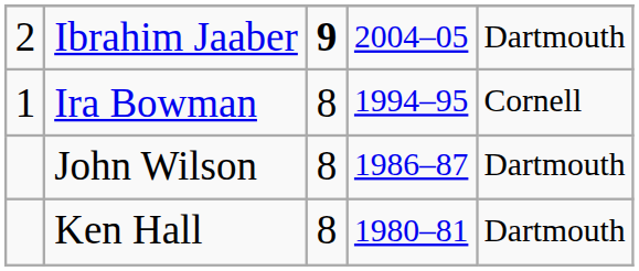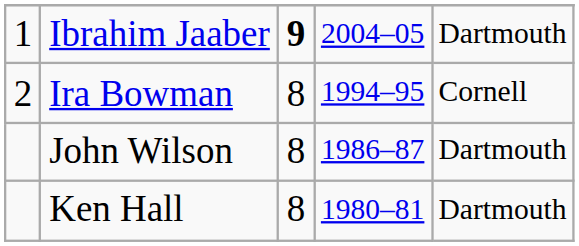Ibrahim Jaaber | column 1: 2 -> 1
Ira Bowman | column 1: 1 -> 2
